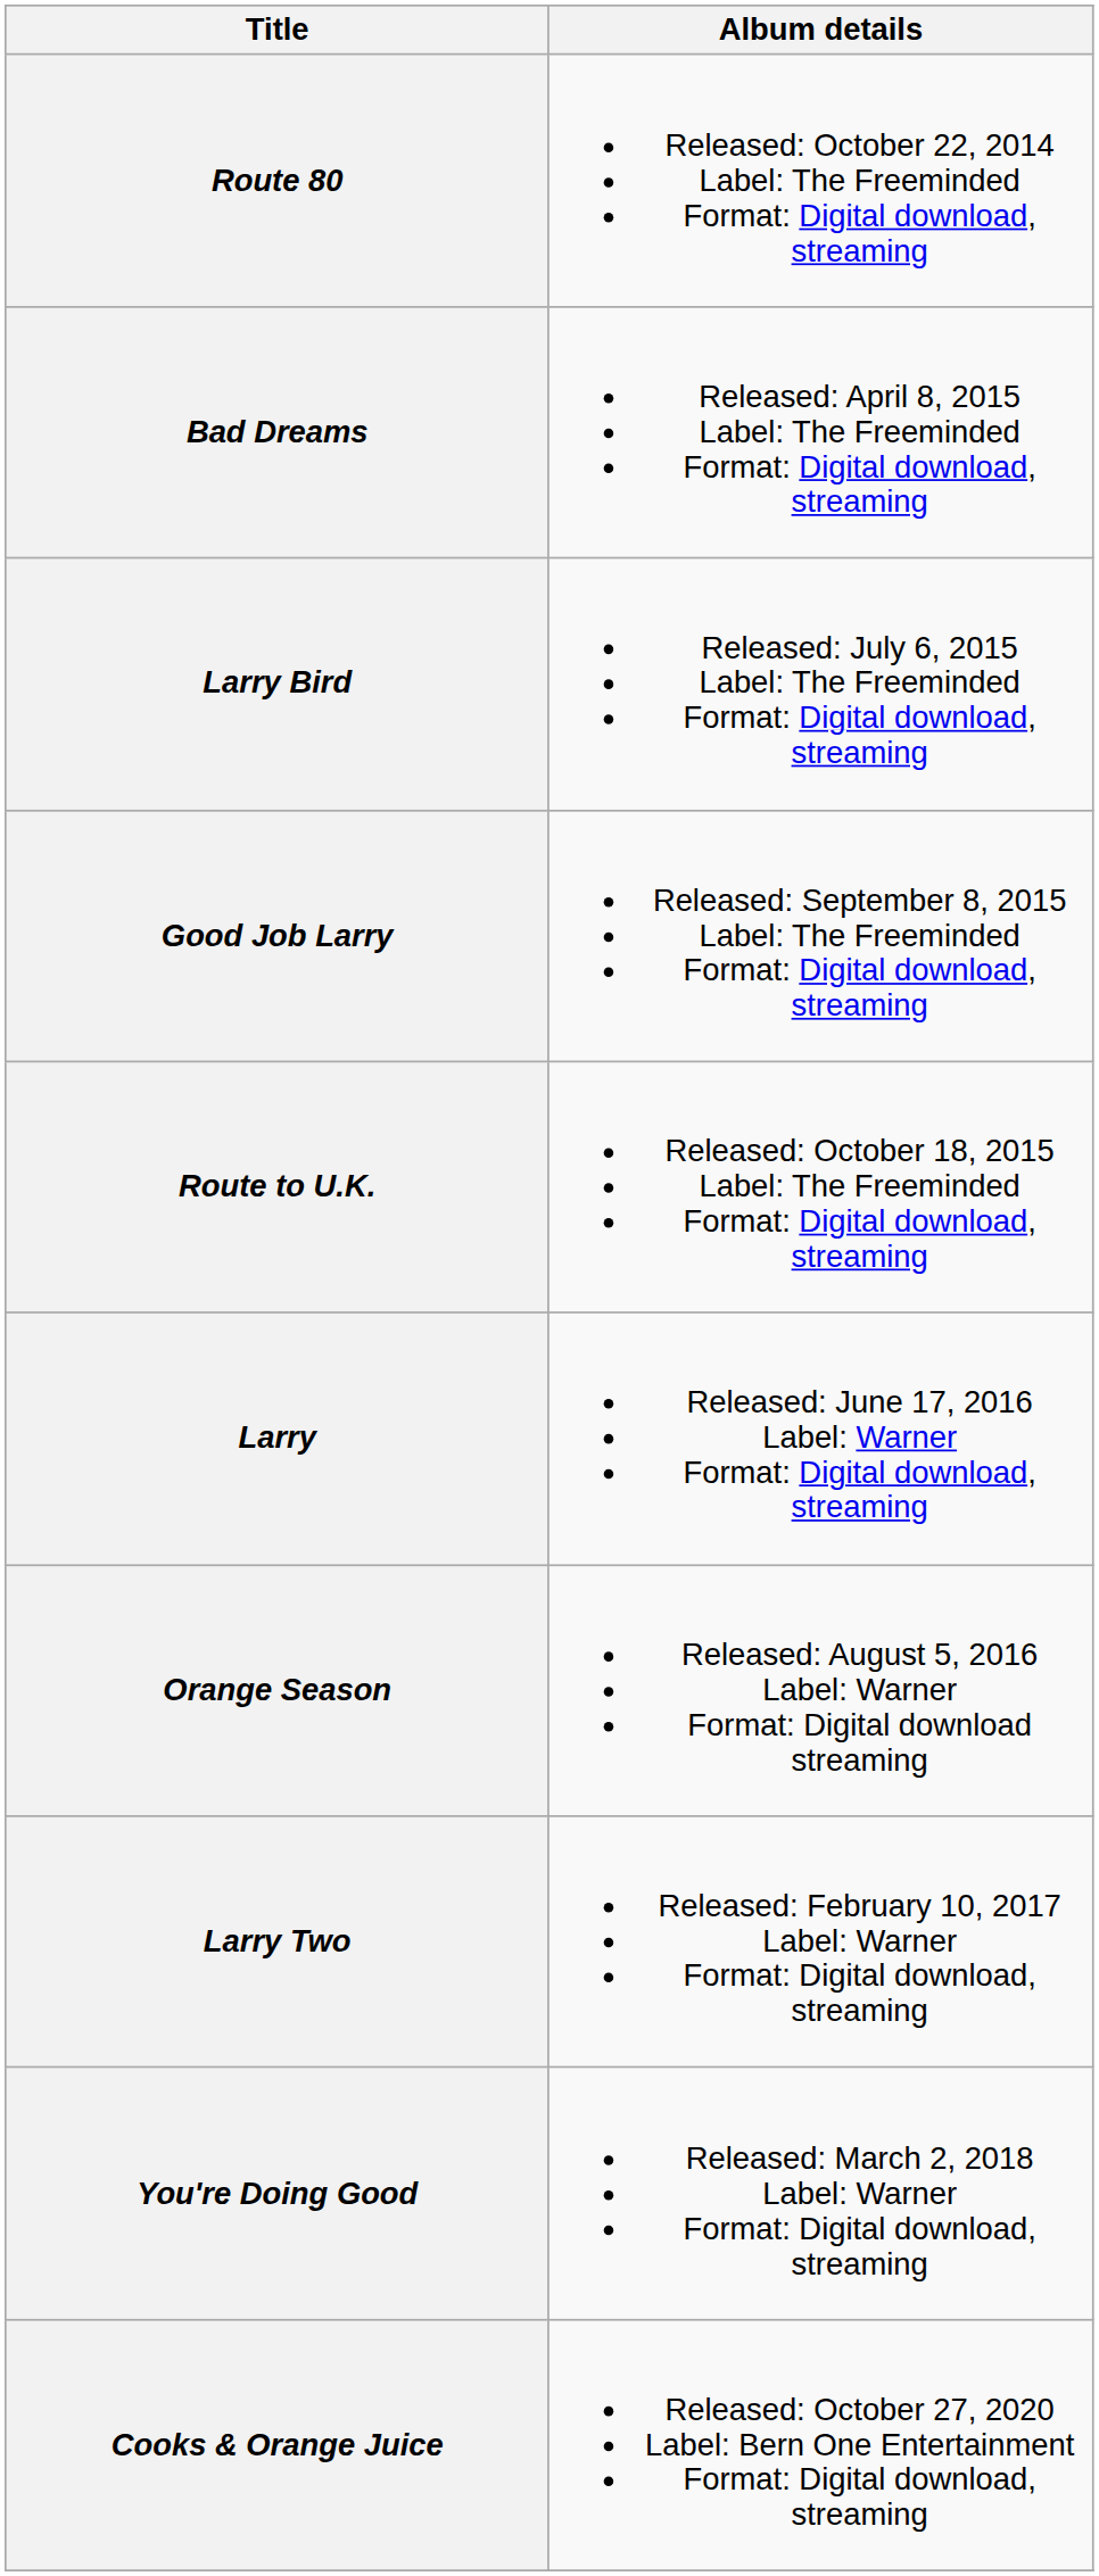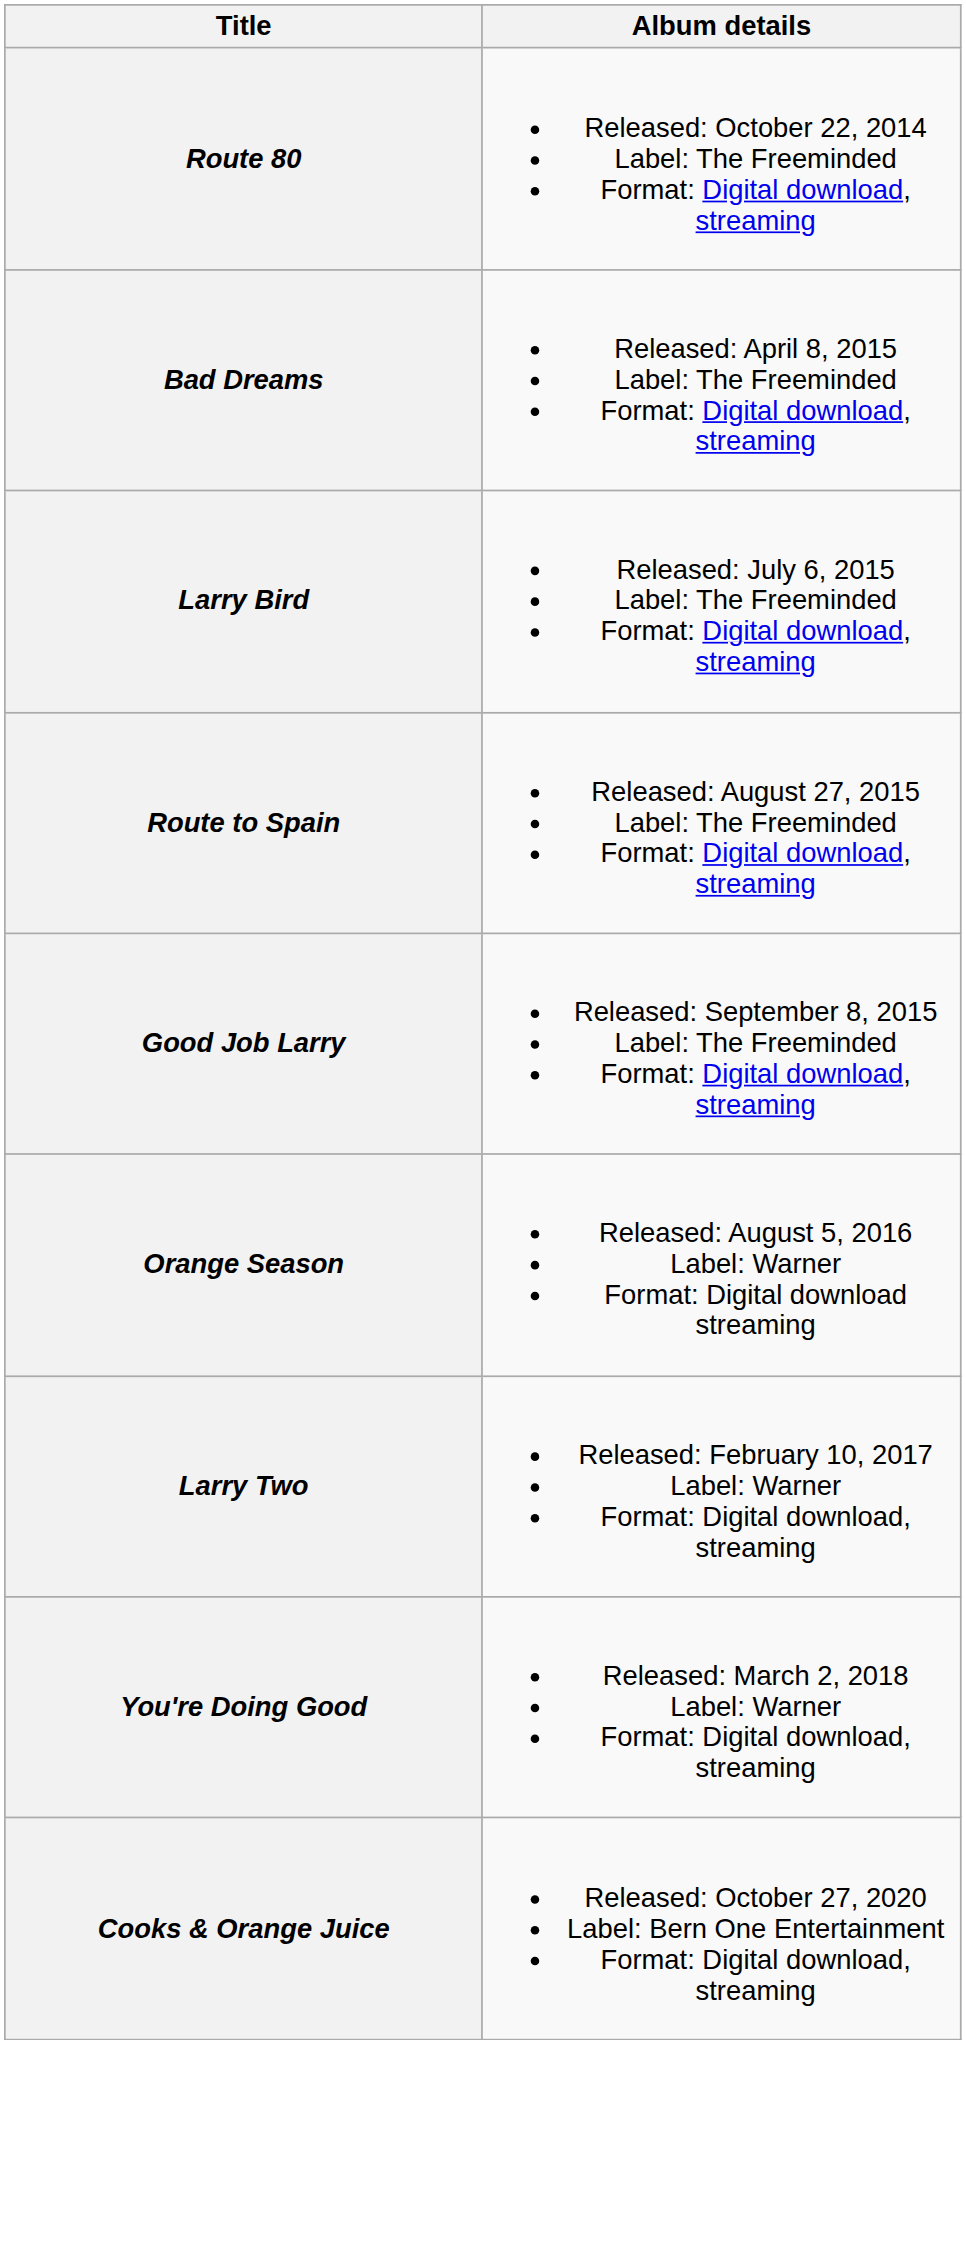+ row: Route to Spain | Released: August 27, 2015 Label: The Freeminded Format: Digital download, streaming
- row: Route to U.K. | Released: October 18, 2015 Label: The Freeminded Format: Digital download, streaming
- row: Larry | Released: June 17, 2016 Label: Warner Format: Digital download, streaming
